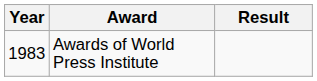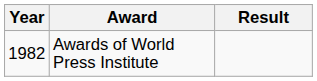Awards of World Press Institute | Year: 1983 -> 1982
